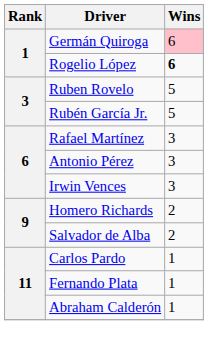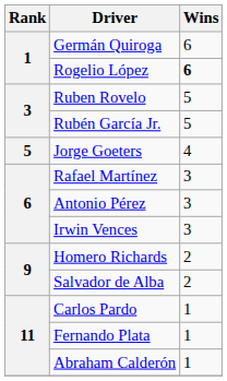Germán Quiroga | Wins: pink background -> no background
+ row: 5 | Jorge Goeters | 4
